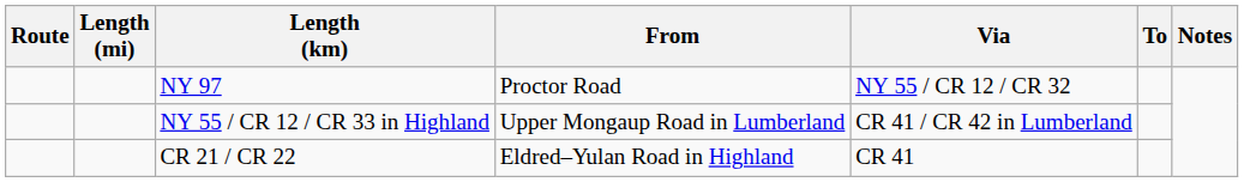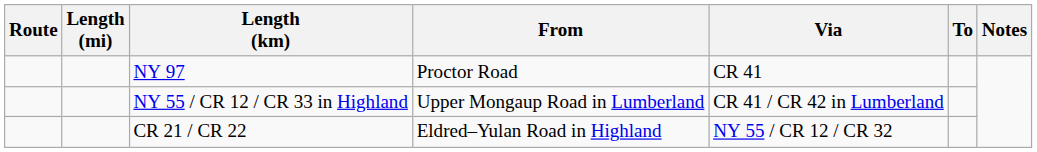NY 97 | Via: NY 55 / CR 12 / CR 32 -> CR 41
CR 21 / CR 22 | Via: CR 41 -> NY 55 / CR 12 / CR 32
